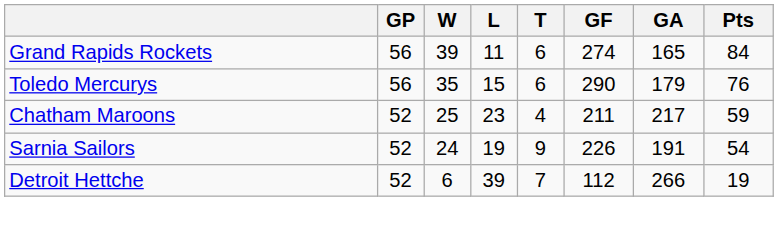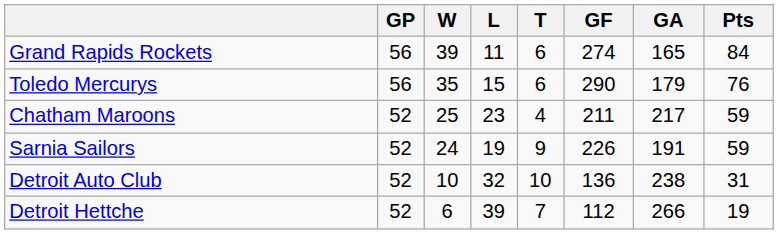Sarnia Sailors | Pts: 54 -> 59
+ row: Detroit Auto Club | 52 | 10 | 32 | 10 | 136 | 238 | 31
